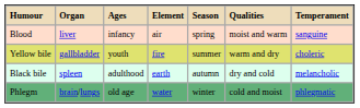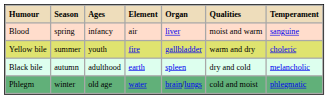columns swapped: Season <-> Organ
